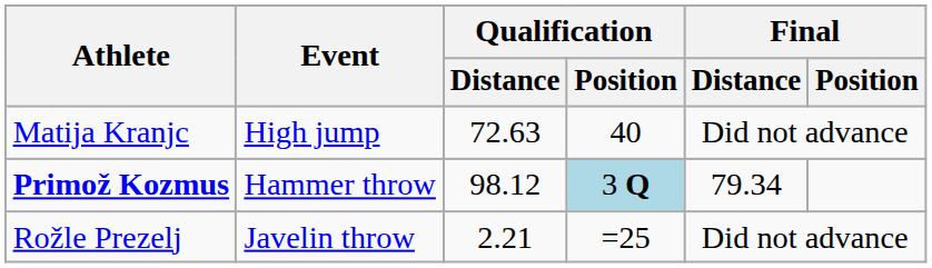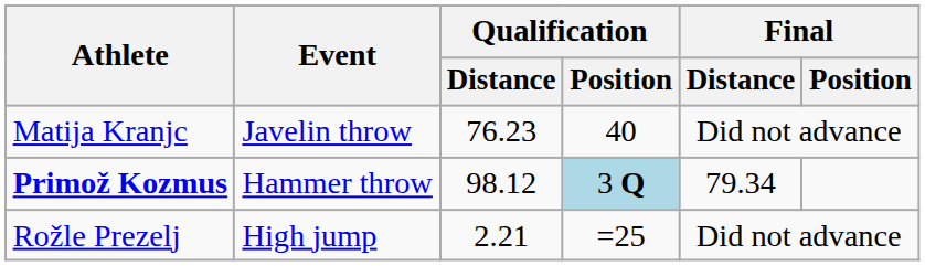Matija Kranjc | Event: High jump -> Javelin throw
Matija Kranjc | Qualification / Distance: 72.63 -> 76.23
Rožle Prezelj | Event: Javelin throw -> High jump
